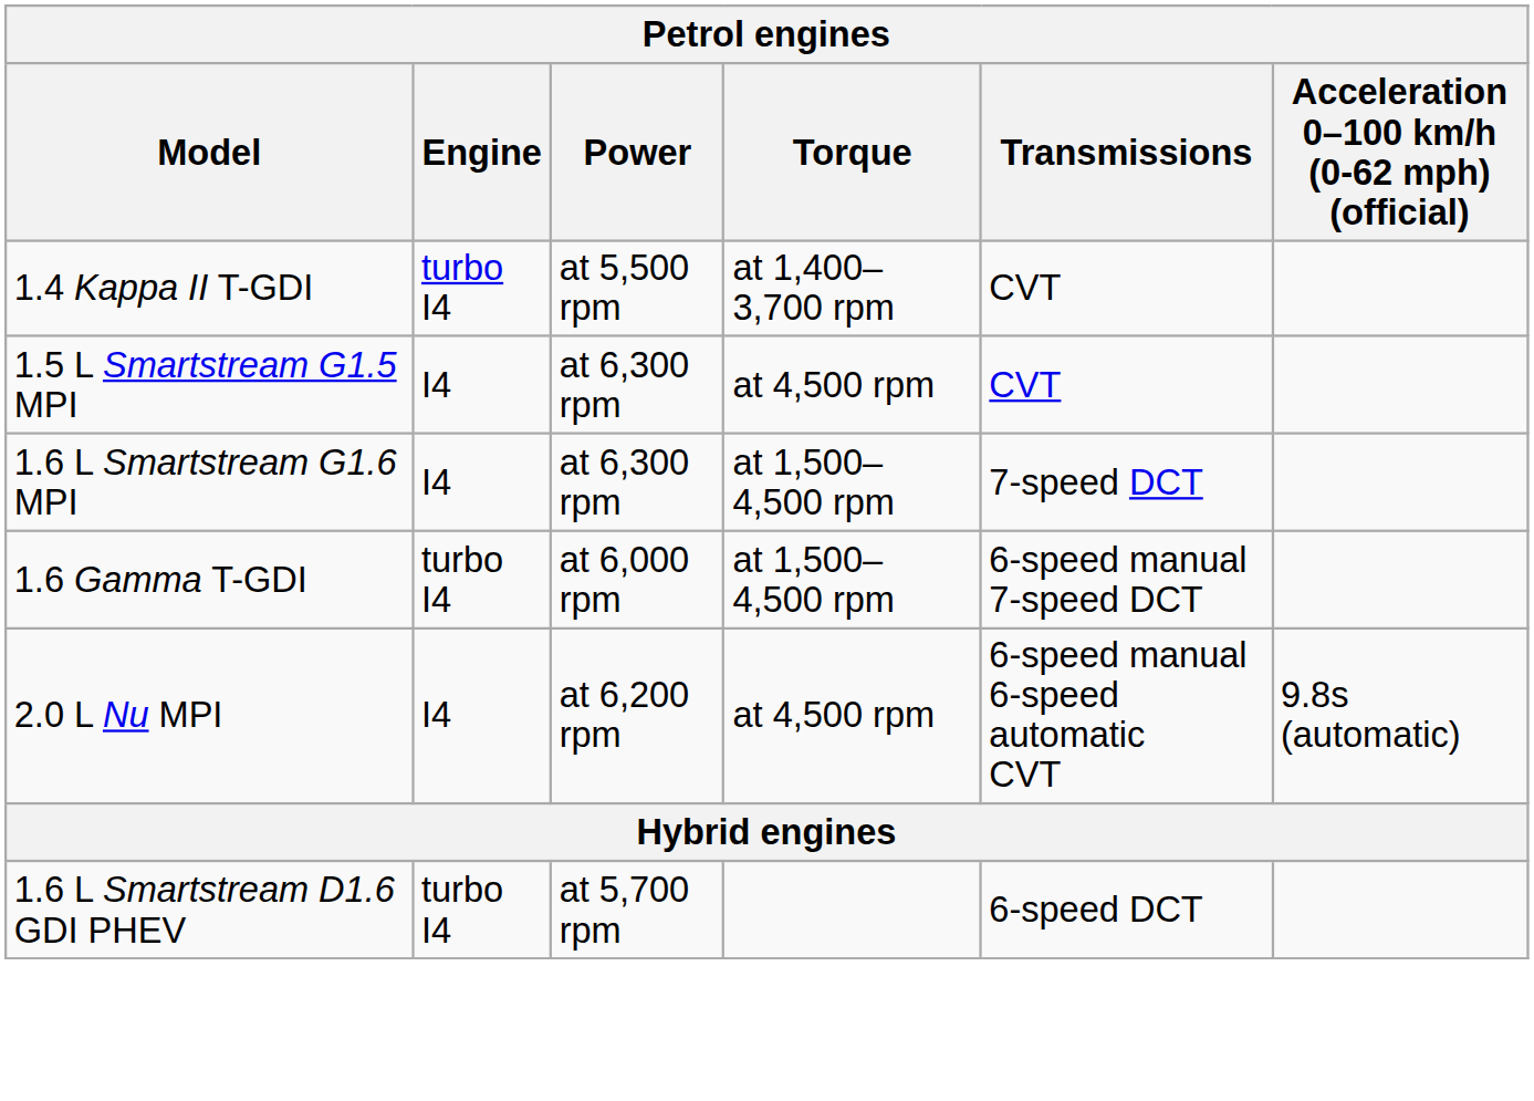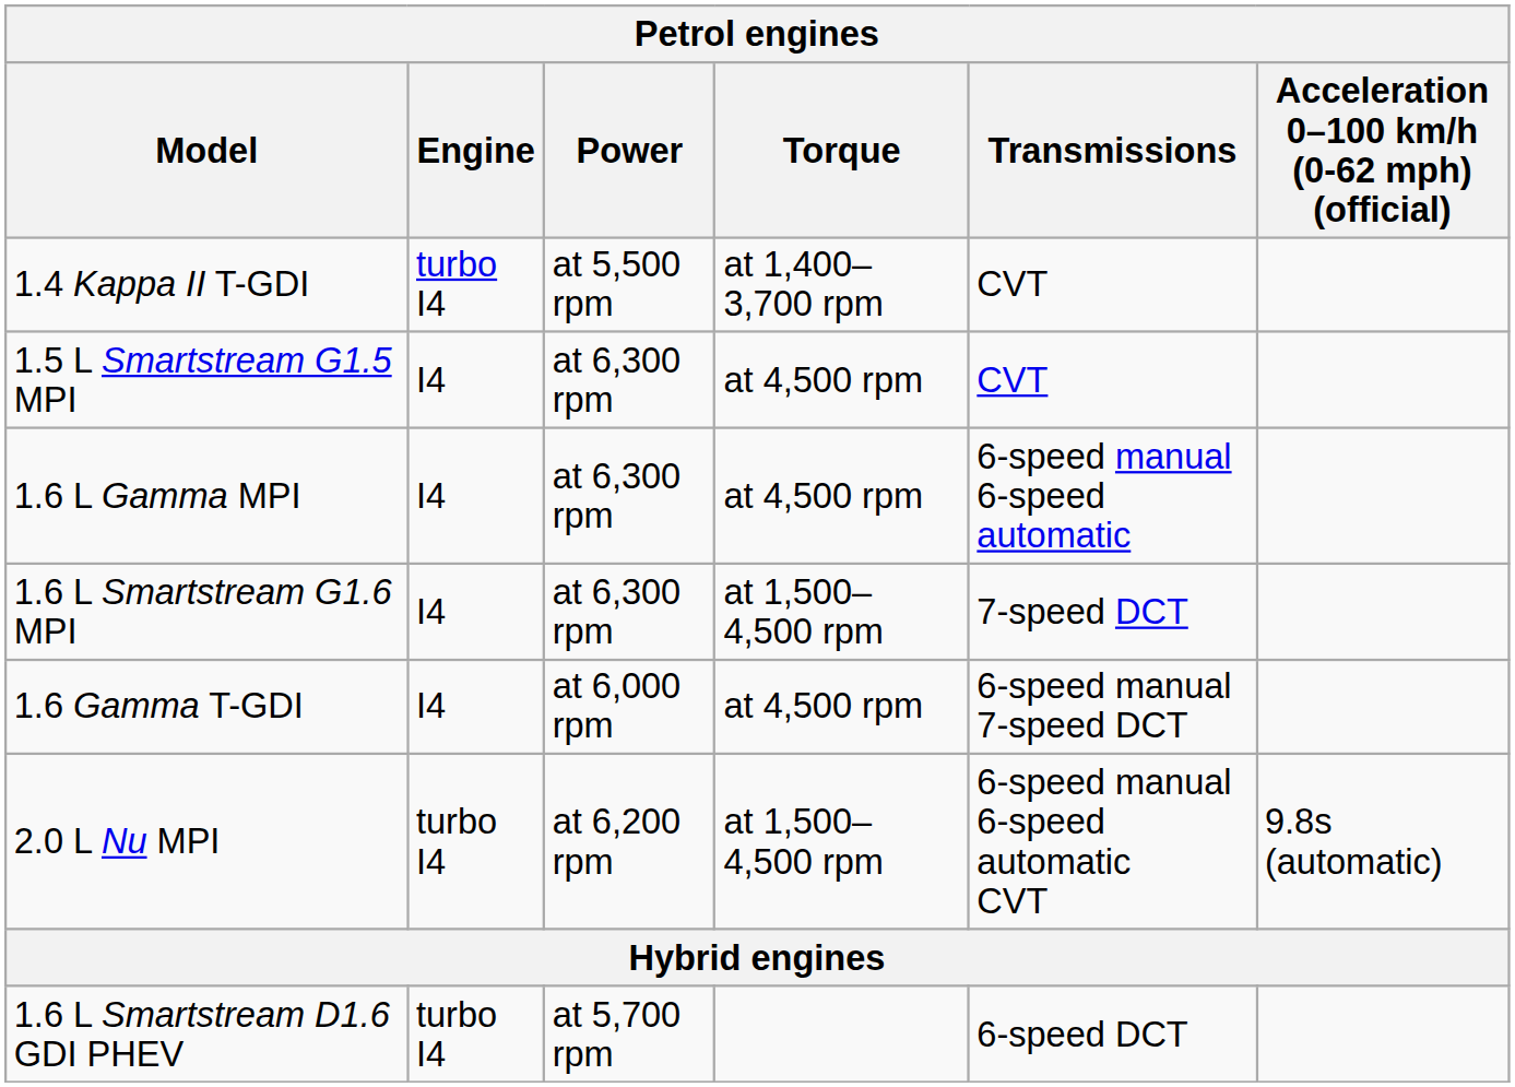+ row: 1.6 L Gamma MPI | I4 | at 6,300 rpm | at 4,500 rpm | 6-speed manual 6-speed automatic
1.6 Gamma T-GDI | Engine: turbo I4 -> I4
1.6 Gamma T-GDI | Torque: at 1,500–4,500 rpm -> at 4,500 rpm
2.0 L Nu MPI | Engine: I4 -> turbo I4
2.0 L Nu MPI | Torque: at 4,500 rpm -> at 1,500–4,500 rpm
